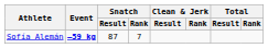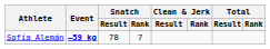Sofía Alemán | Snatch / Result: 87 -> 78
